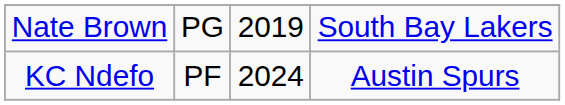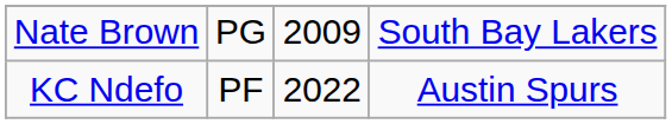Nate Brown | column 3: 2019 -> 2009
KC Ndefo | column 3: 2024 -> 2022
